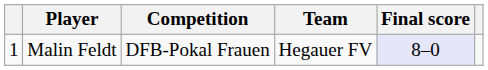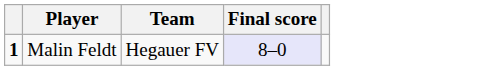- column: Competition | DFB-Pokal Frauen
Malin Feldt | column 1: normal -> bold
